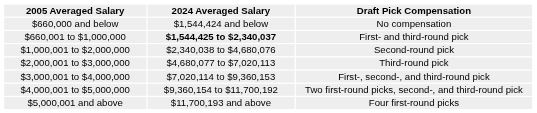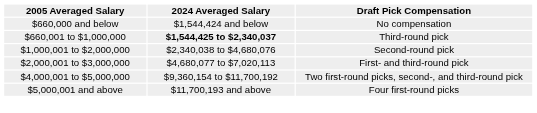$660,001 to $1,000,000 | Draft Pick Compensation: First- and third-round pick -> Third-round pick
$2,000,001 to $3,000,000 | Draft Pick Compensation: Third-round pick -> First- and third-round pick
- row: $3,000,001 to $4,000,000 | $7,020,114 to $9,360,153 | First-, second-, and third-round pick
